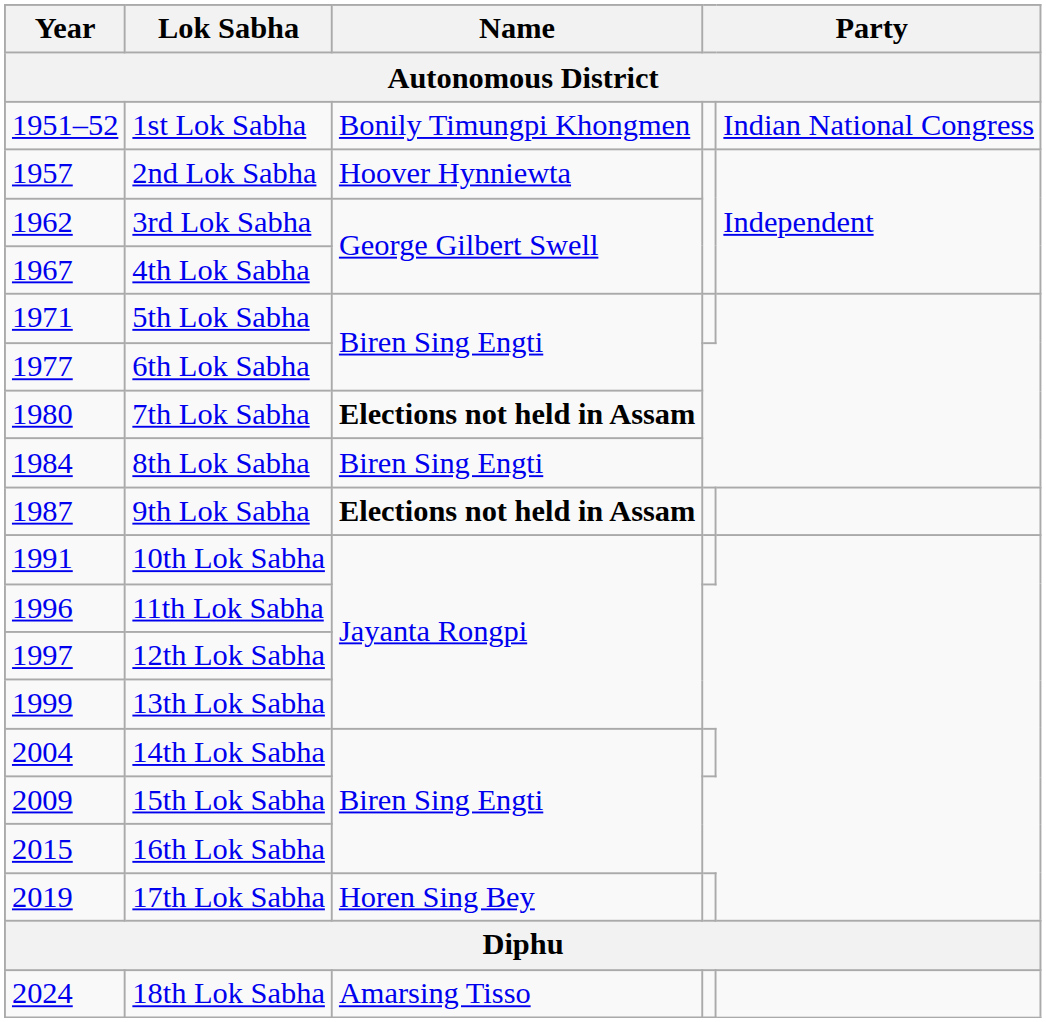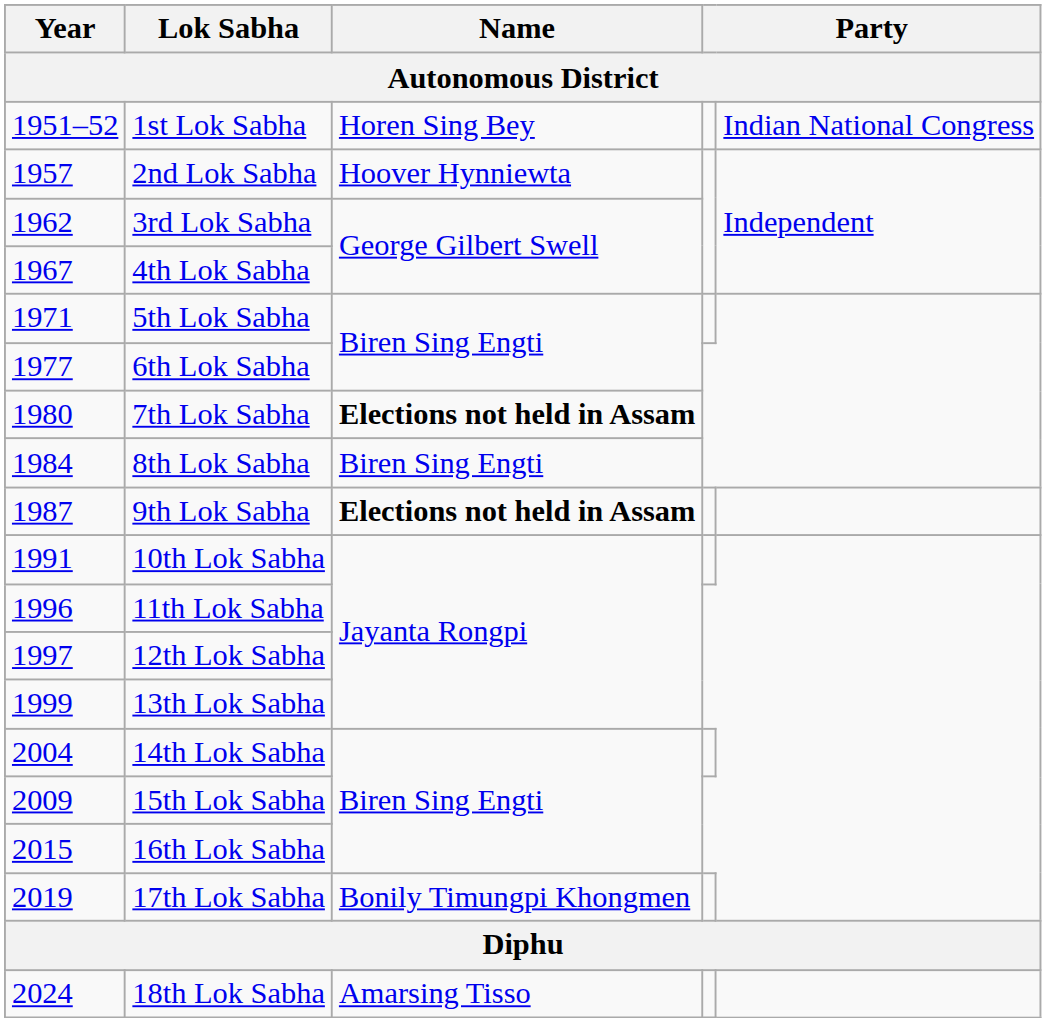1st Lok Sabha | Name: Bonily Timungpi Khongmen -> Horen Sing Bey
17th Lok Sabha | Name: Horen Sing Bey -> Bonily Timungpi Khongmen
